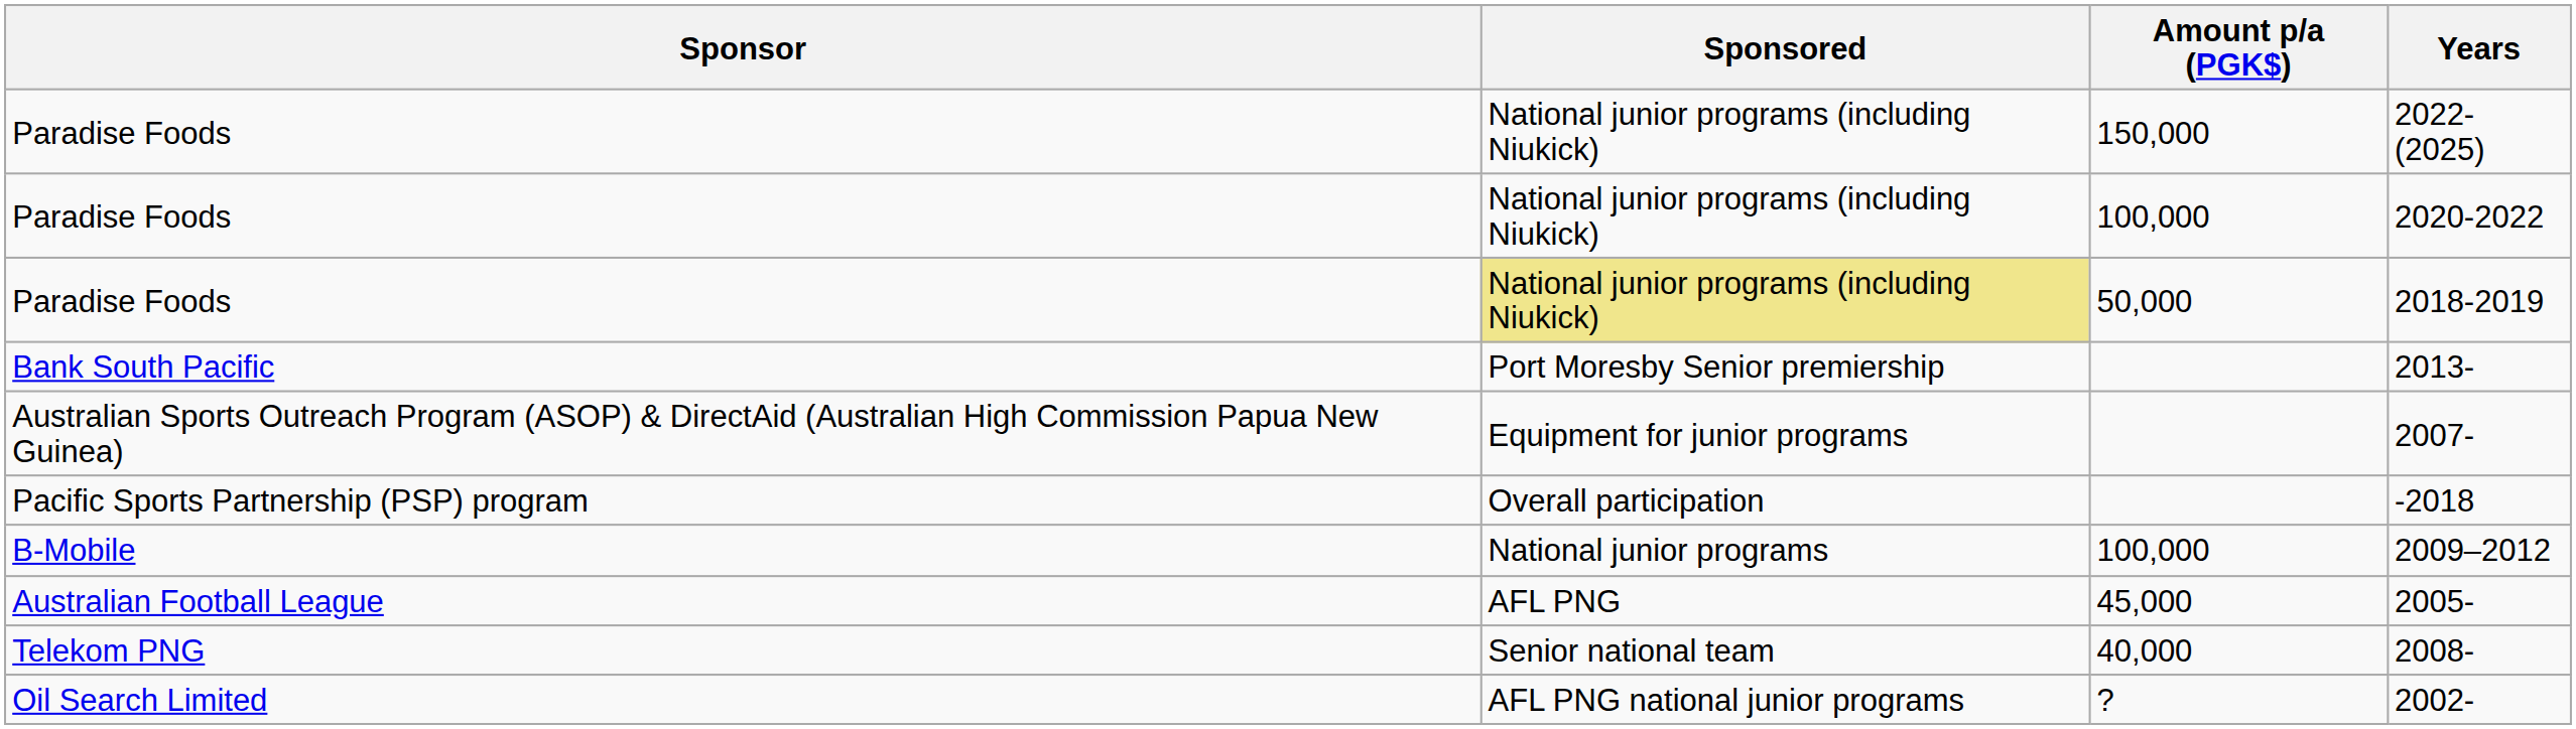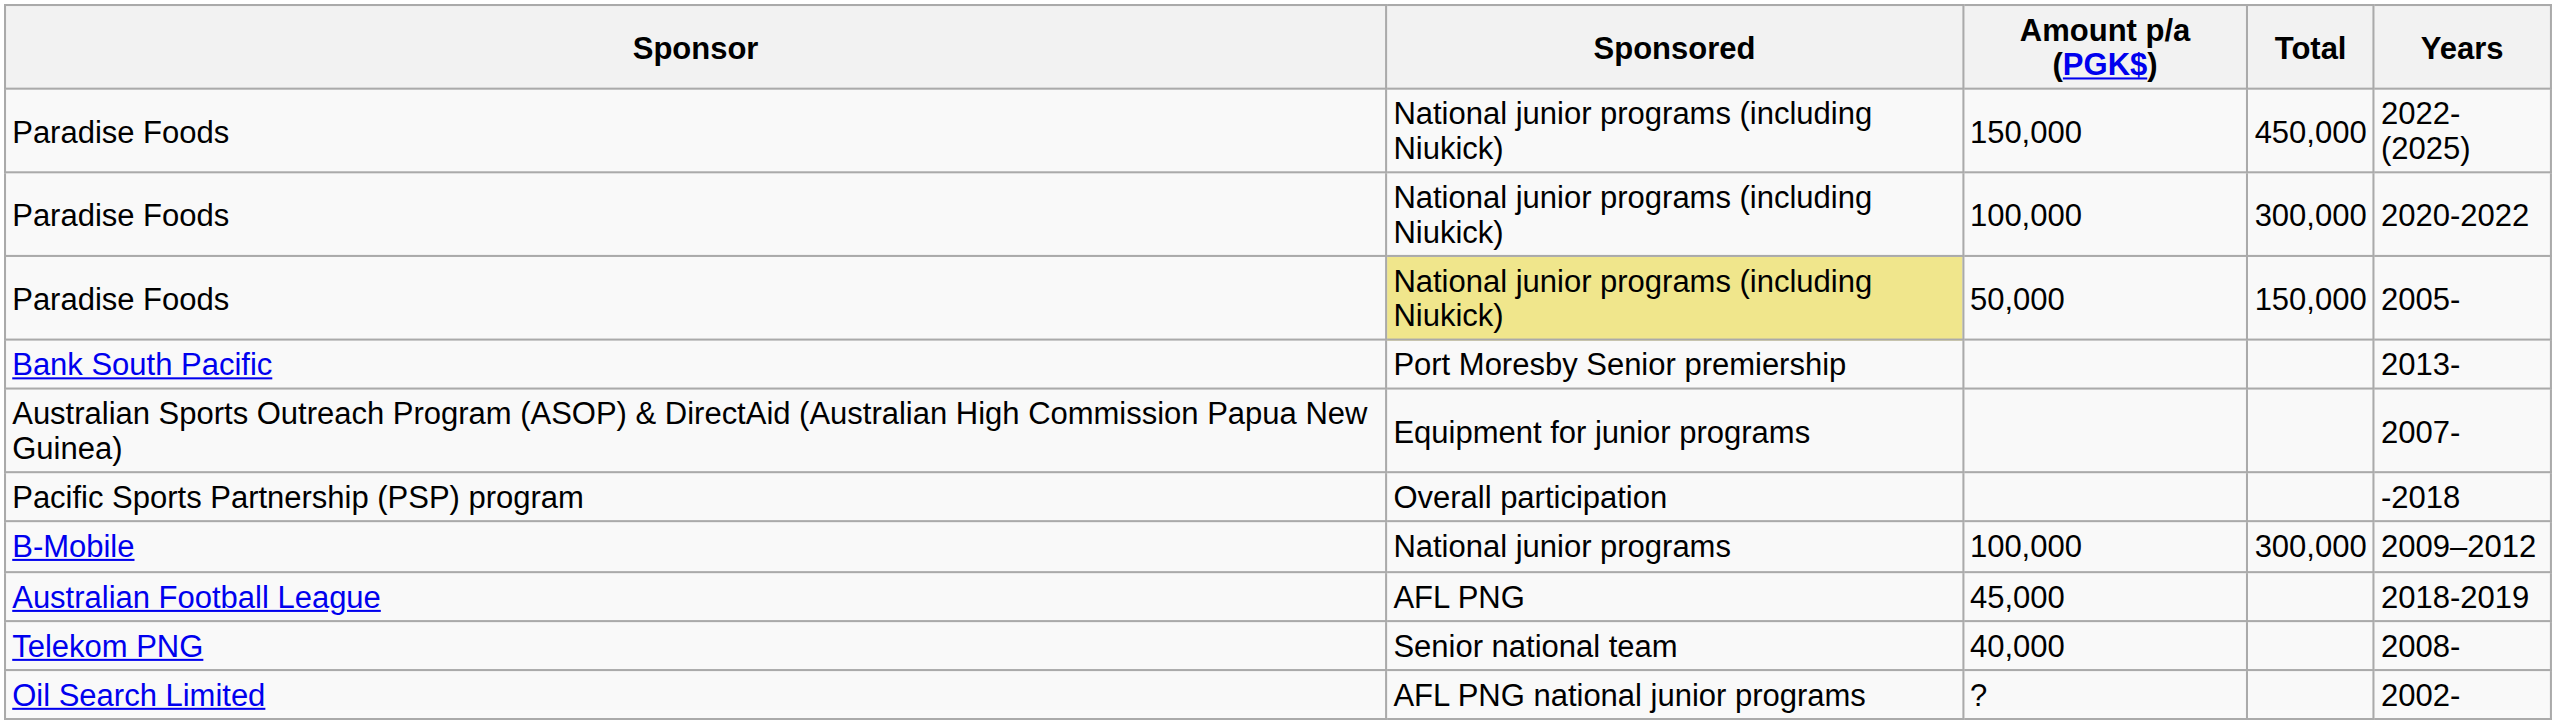+ column: Total | 450,000 | 300,000 | 150,000 | 300,000
Paradise Foods / 50,000 | Years: 2018-2019 -> 2005-
Australian Football League | Years: 2005- -> 2018-2019
